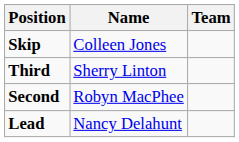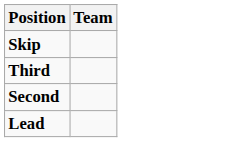- column: Name | Colleen Jones | Sherry Linton | Robyn MacPhee | Nancy Delahunt
